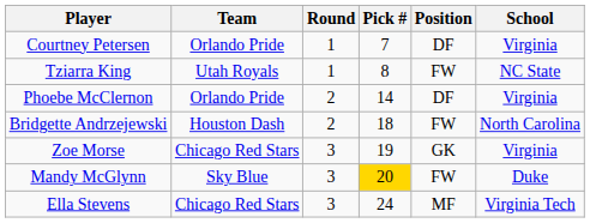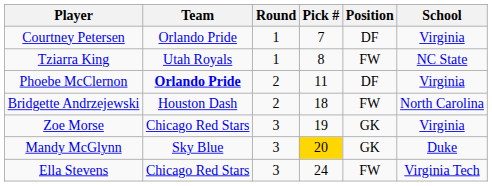Phoebe McClernon | Team: normal -> bold
Phoebe McClernon | Pick #: 14 -> 11
Mandy McGlynn | Position: FW -> GK
Ella Stevens | Position: MF -> FW
